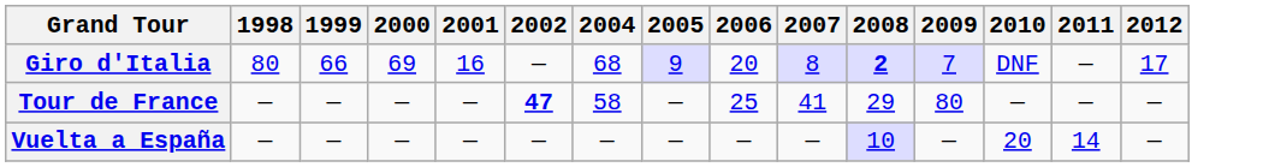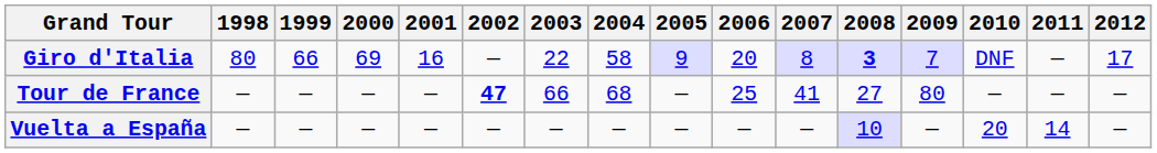+ column: 2003 | 22 | 66 | —
Giro d'Italia | 2004: 68 -> 58
Giro d'Italia | 2008: 2 -> 3
Tour de France | 2004: 58 -> 68
Tour de France | 2008: 29 -> 27
